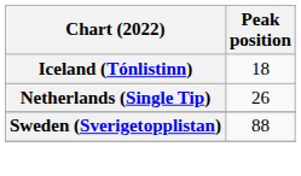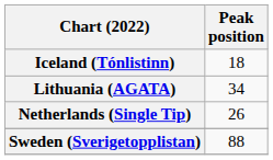+ row: Lithuania (AGATA) | 34
